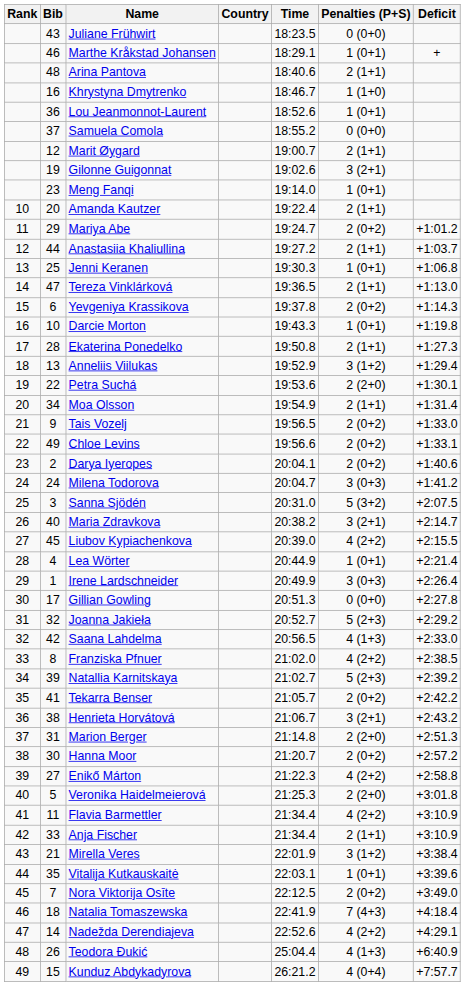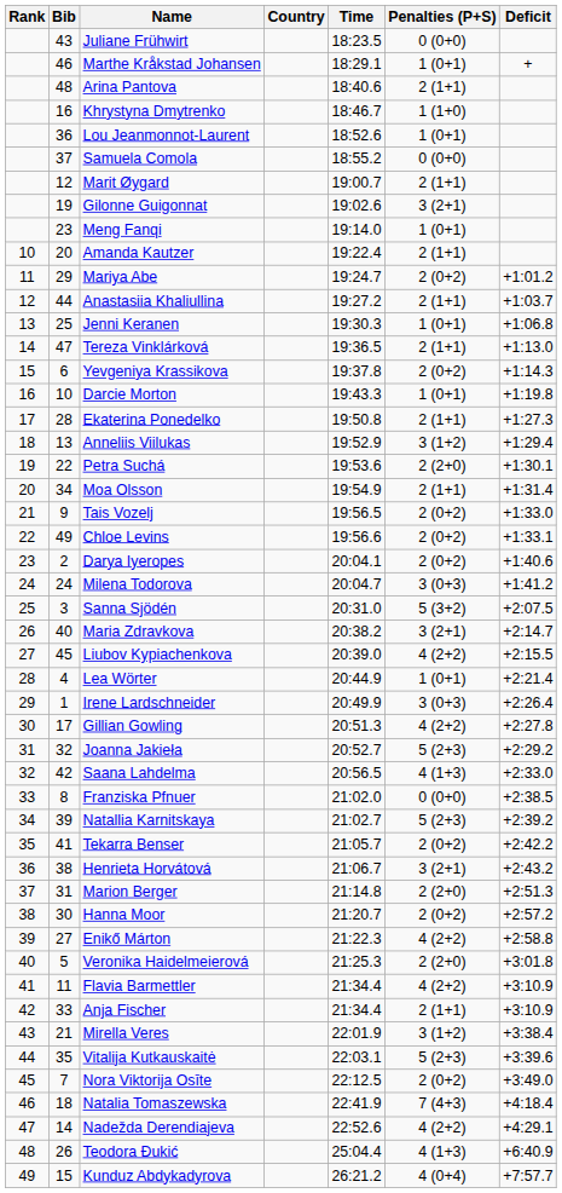Gillian Gowling | Penalties (P+S): 0 (0+0) -> 4 (2+2)
Franziska Pfnuer | Penalties (P+S): 4 (2+2) -> 0 (0+0)
Vitalija Kutkauskaitė | Penalties (P+S): 1 (0+1) -> 5 (2+3)
